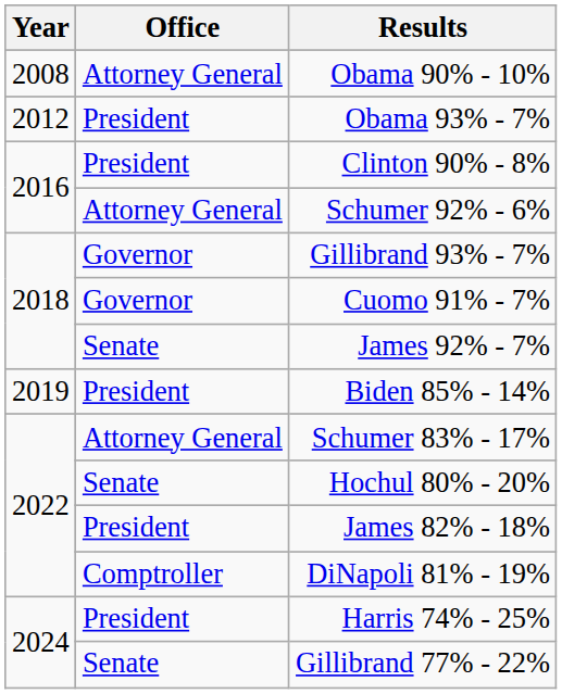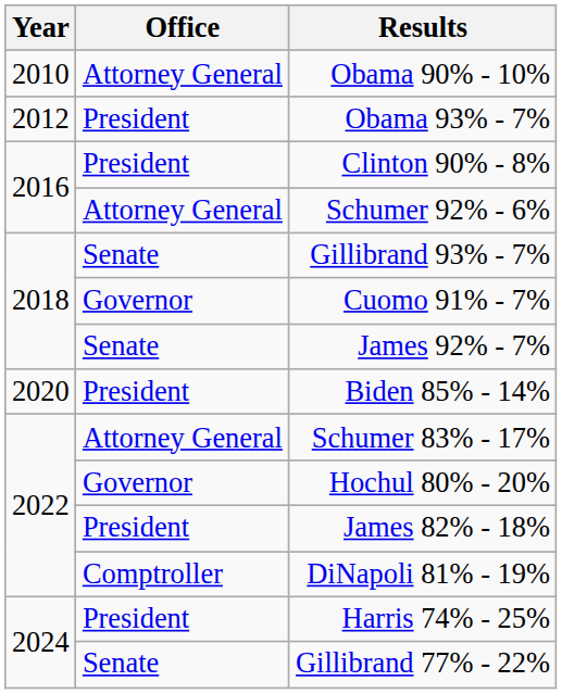Obama 90% - 10% | Year: 2008 -> 2010
Gillibrand 93% - 7% | Office: Governor -> Senate
Biden 85% - 14% | Year: 2019 -> 2020
Hochul 80% - 20% | Office: Senate -> Governor
